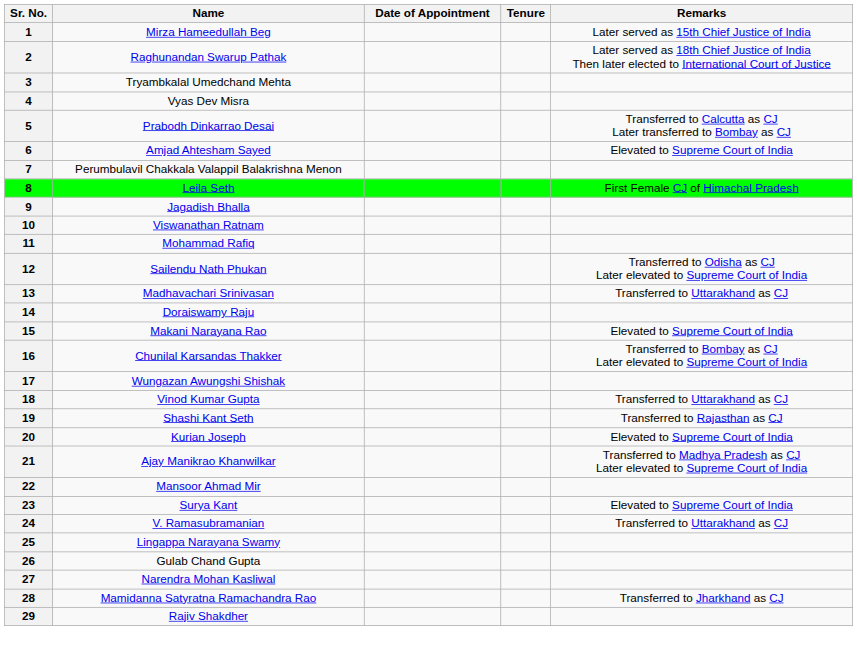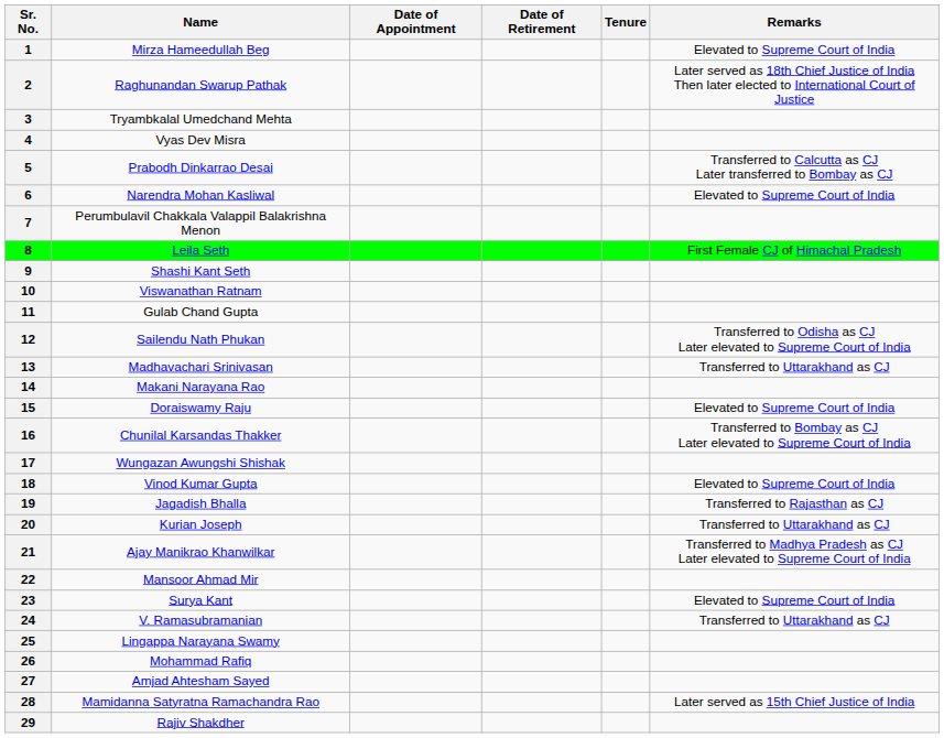+ column: Date of Retirement
1 | Remarks: Later served as 15th Chief Justice of India -> Elevated to Supreme Court of India
6 | Name: Amjad Ahtesham Sayed -> Narendra Mohan Kasliwal
9 | Name: Jagadish Bhalla -> Shashi Kant Seth
11 | Name: Mohammad Rafiq -> Gulab Chand Gupta
14 | Name: Doraiswamy Raju -> Makani Narayana Rao
15 | Name: Makani Narayana Rao -> Doraiswamy Raju
18 | Remarks: Transferred to Uttarakhand as CJ -> Elevated to Supreme Court of India
19 | Name: Shashi Kant Seth -> Jagadish Bhalla
20 | Remarks: Elevated to Supreme Court of India -> Transferred to Uttarakhand as CJ
26 | Name: Gulab Chand Gupta -> Mohammad Rafiq
27 | Name: Narendra Mohan Kasliwal -> Amjad Ahtesham Sayed
28 | Remarks: Transferred to Jharkhand as CJ -> Later served as 15th Chief Justice of India
